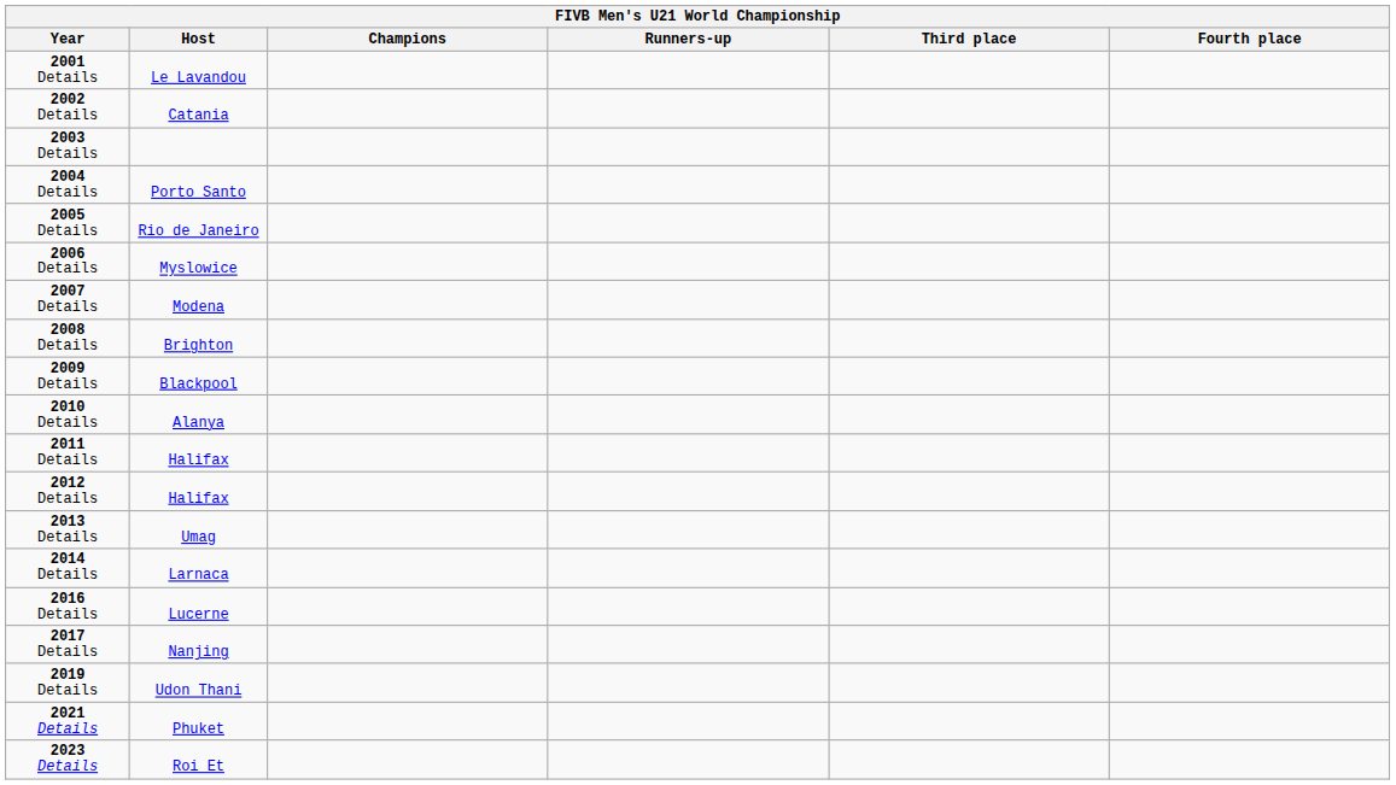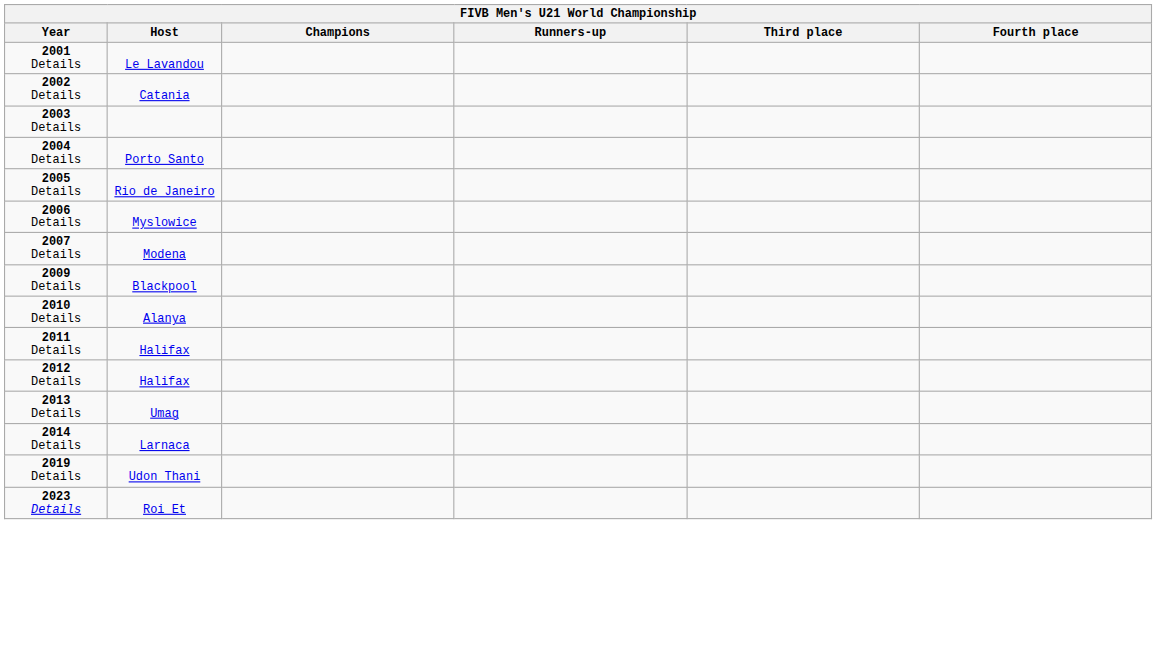- row: 2008 Details | Brighton
- row: 2016 Details | Lucerne
- row: 2017 Details | Nanjing
- row: 2021 Details | Phuket
